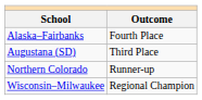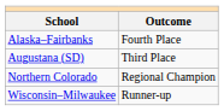Northern Colorado | Outcome: Runner-up -> Regional Champion
Wisconsin–Milwaukee | Outcome: Regional Champion -> Runner-up
